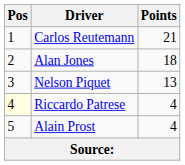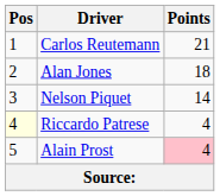Nelson Piquet | Points: 13 -> 14
Alain Prost | Points: no background -> pink background
